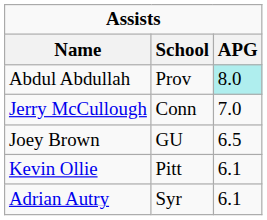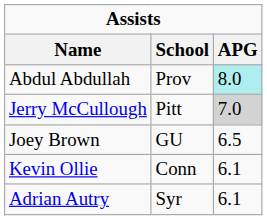Jerry McCullough | School: Conn -> Pitt
Jerry McCullough | APG: no background -> lightgrey background
Kevin Ollie | School: Pitt -> Conn
